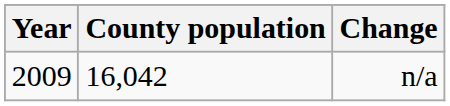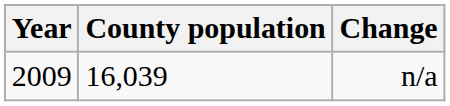n/a | County population: 16,042 -> 16,039
